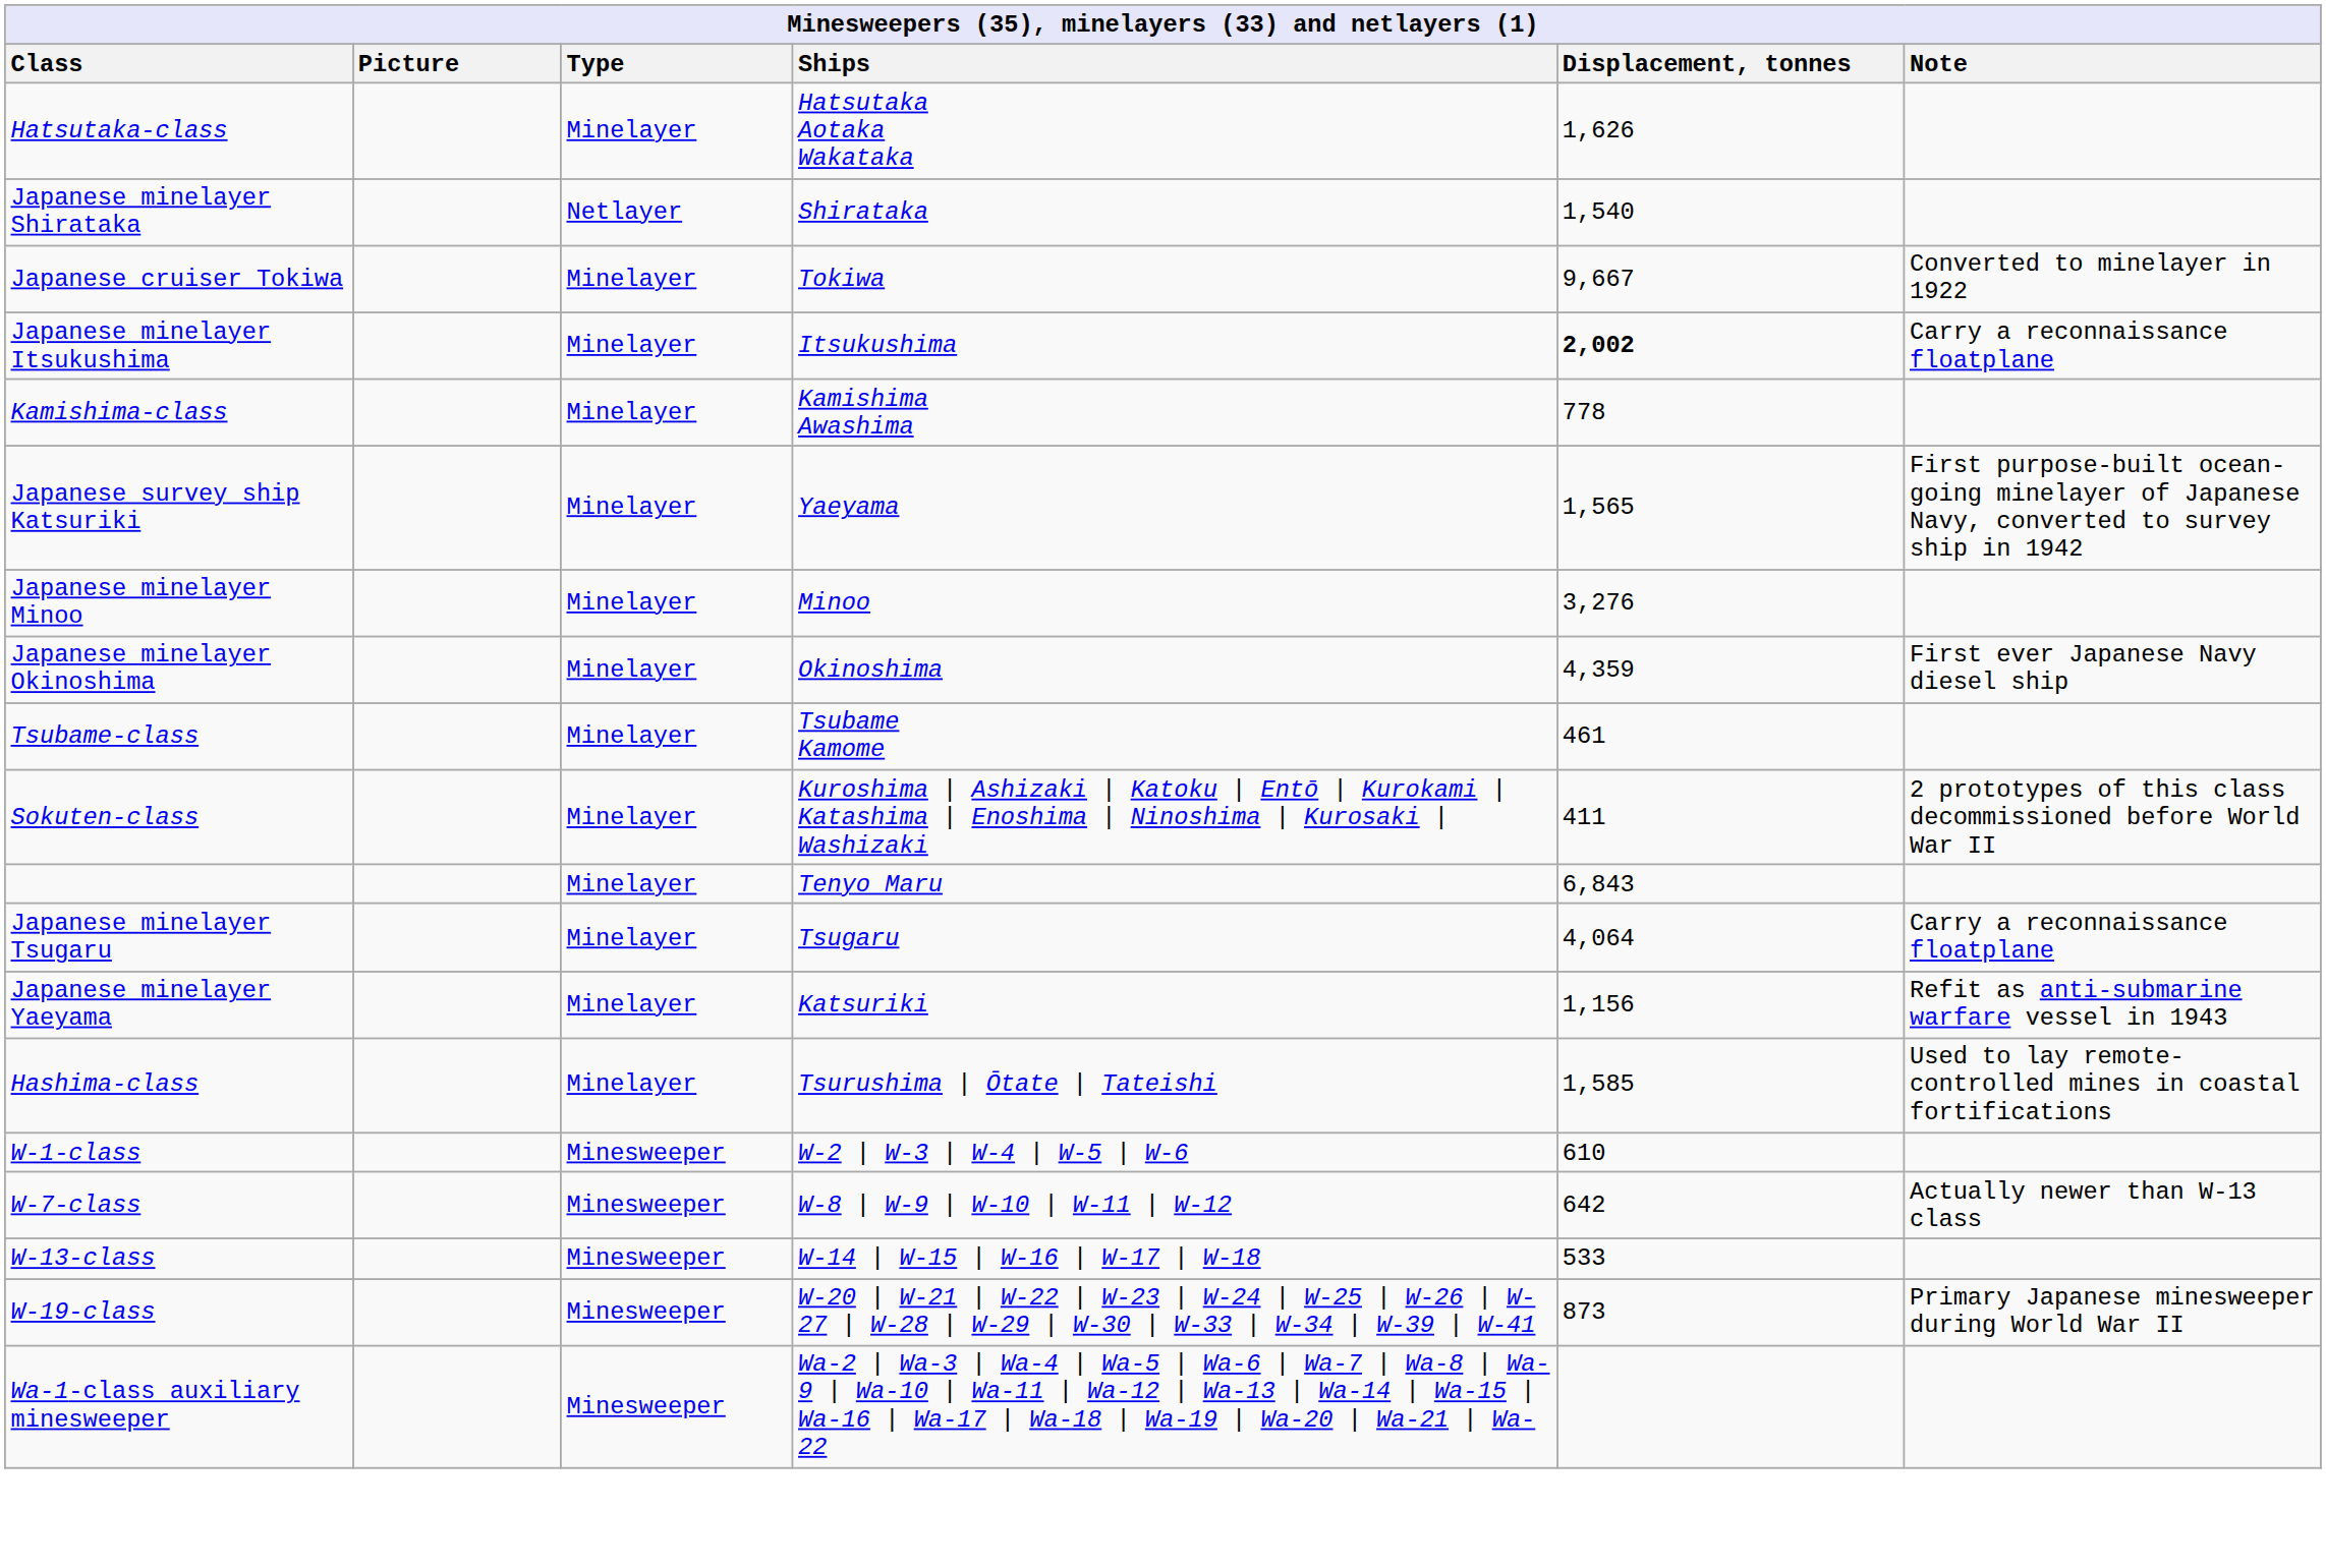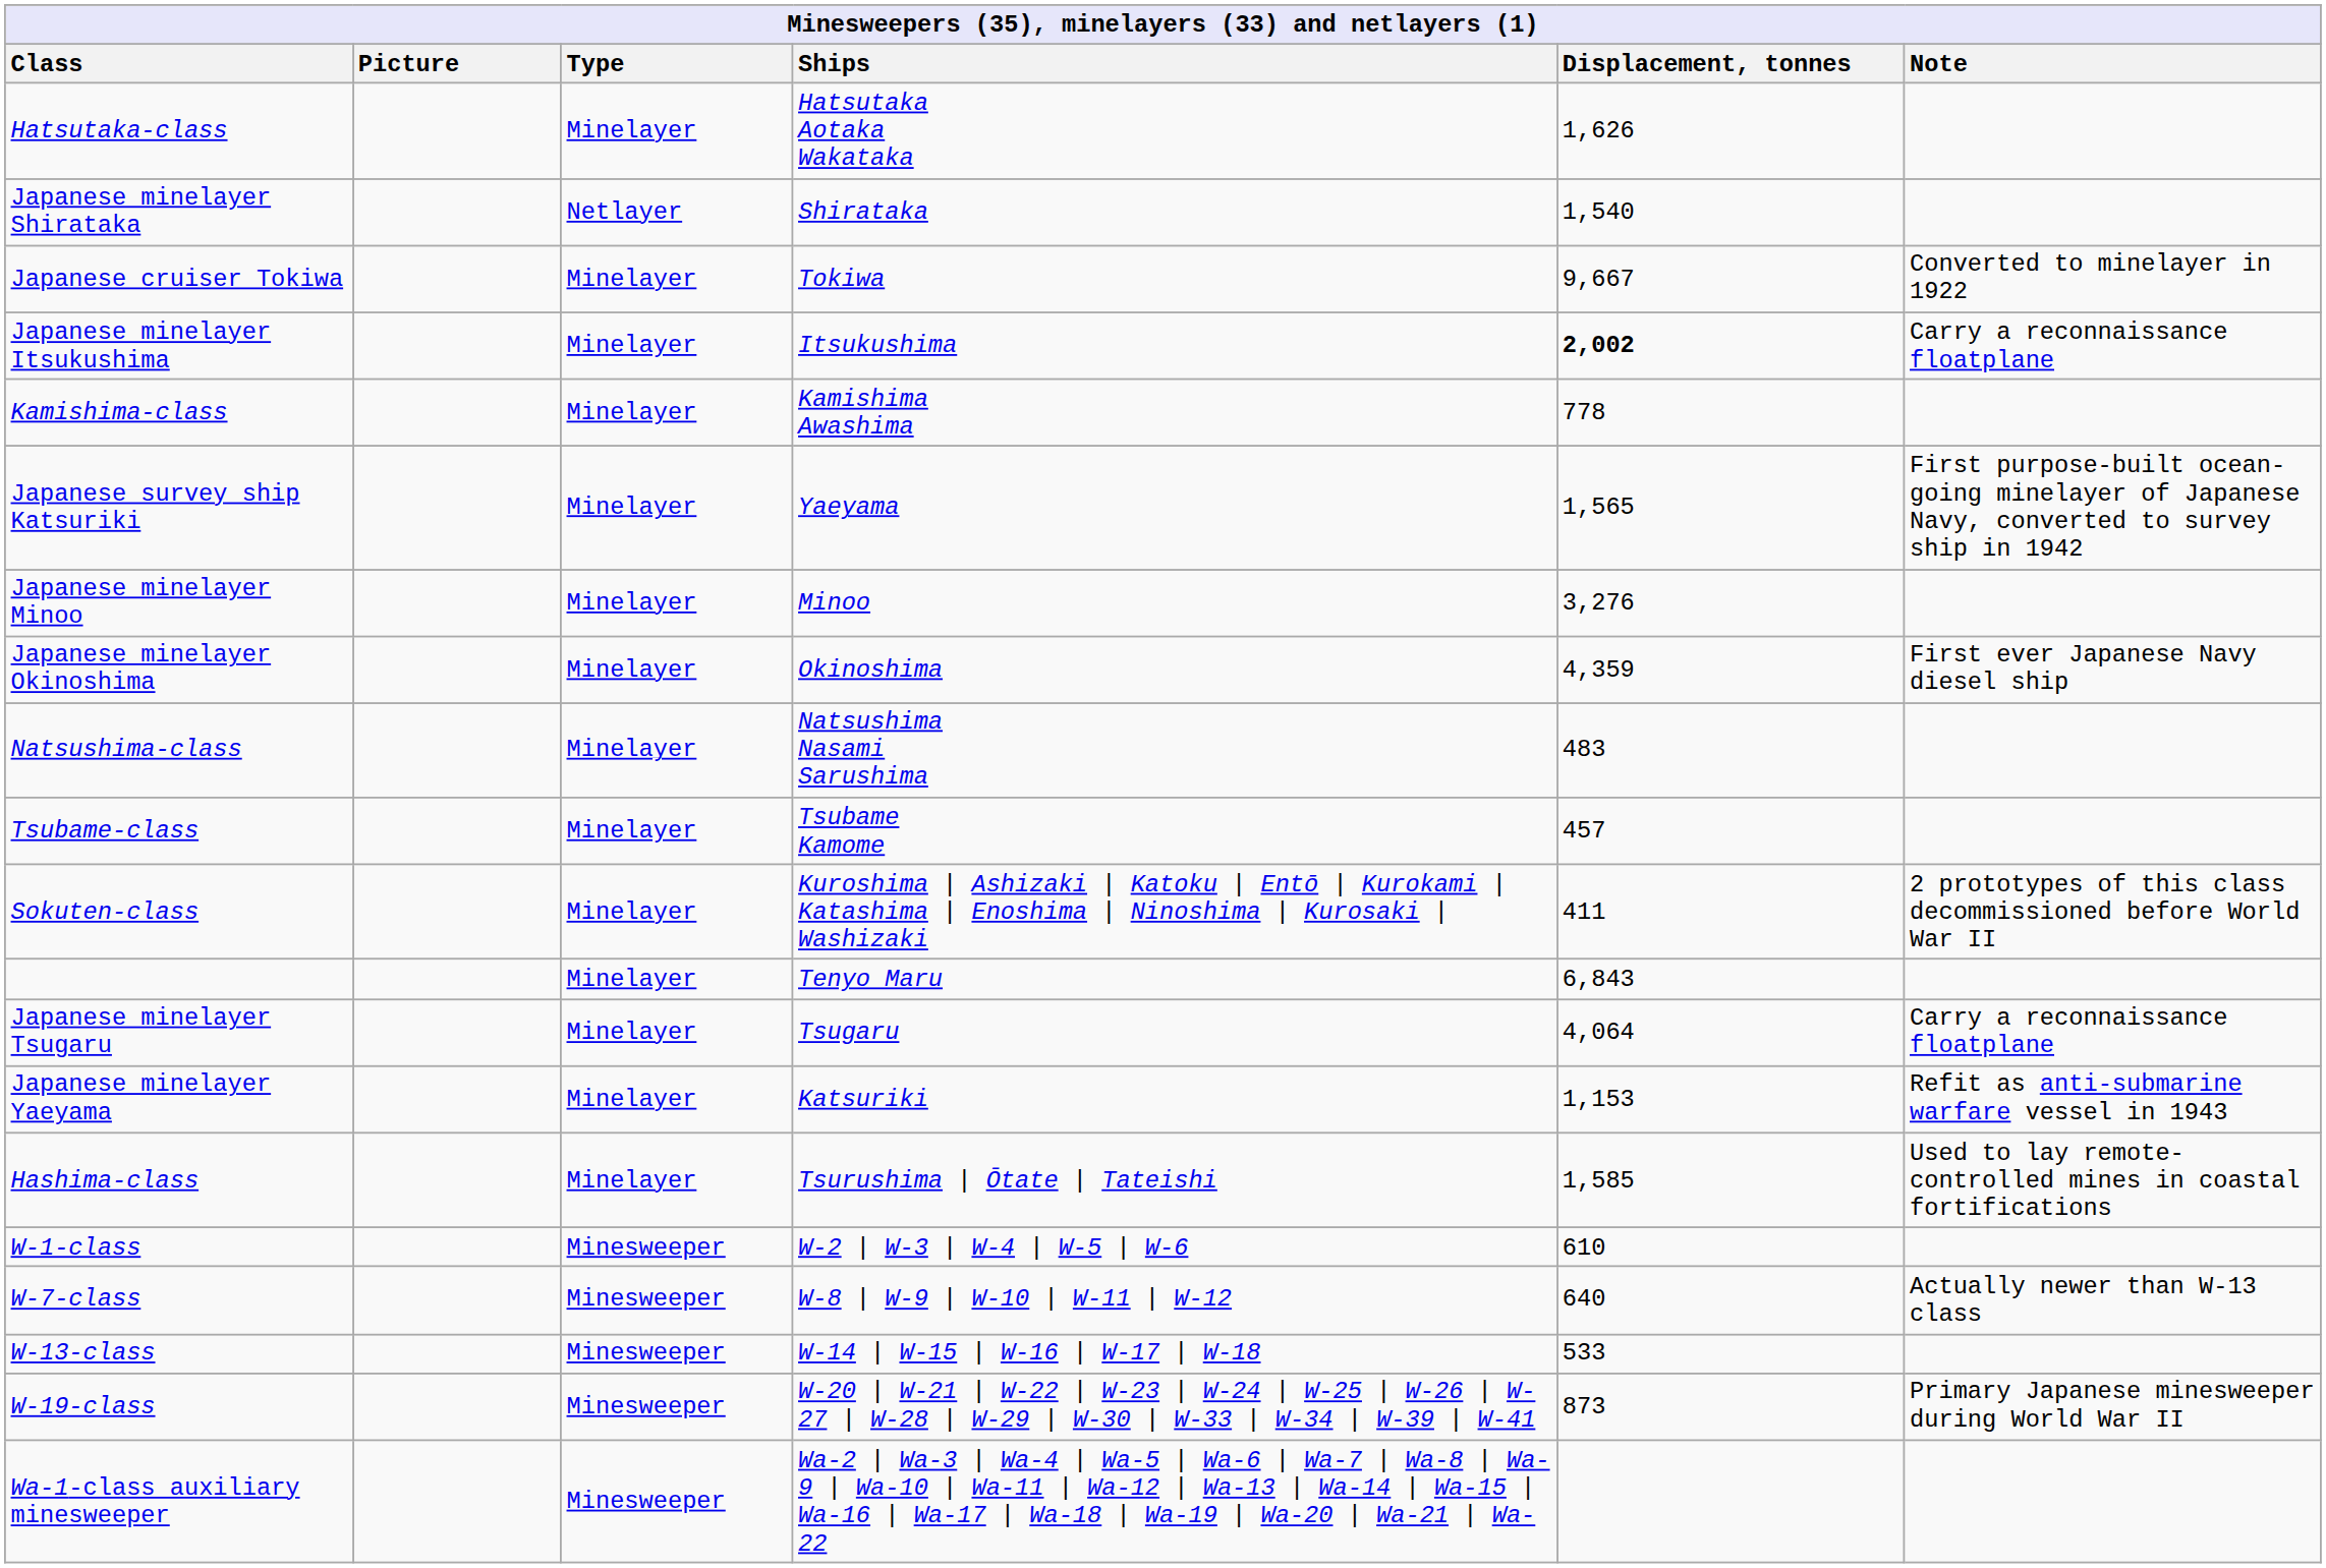+ row: Natsushima-class | Minelayer | Natsushima Nasami Sarushima | 483
Tsubame-class | Displacement, tonnes: 461 -> 457
Japanese minelayer Yaeyama | Displacement, tonnes: 1,156 -> 1,153
W-7-class | Displacement, tonnes: 642 -> 640
